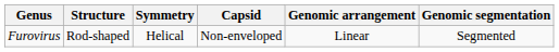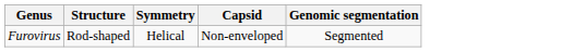- column: Genomic arrangement | Linear
